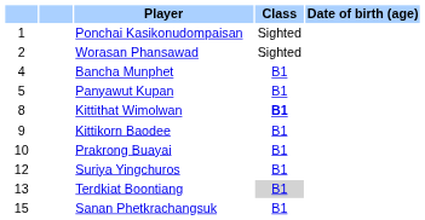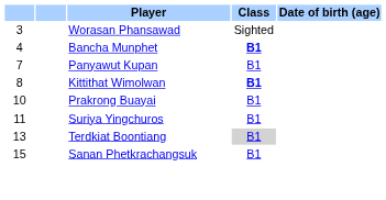- row: 1 | Ponchai Kasikonudompaisan | Sighted
Worasan Phansawad | column 1: 2 -> 3
Bancha Munphet | Class: normal -> bold
Panyawut Kupan | column 1: 5 -> 7
- row: 9 | Kittikorn Baodee | B1
Suriya Yingchuros | column 1: 12 -> 11
